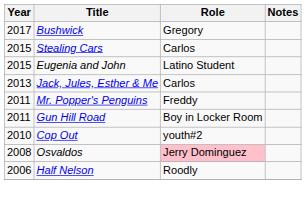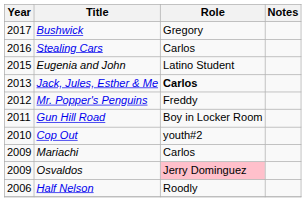Stealing Cars | Year: 2015 -> 2016
Jack, Jules, Esther & Me | Role: normal -> bold
Mr. Popper's Penguins | Year: 2011 -> 2012
+ row: 2009 | Mariachi | Carlos
Osvaldos | Year: 2008 -> 2009
